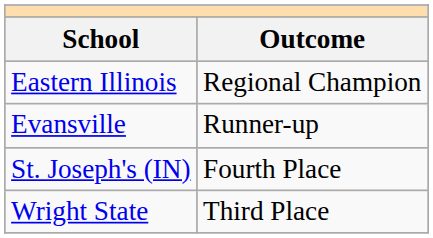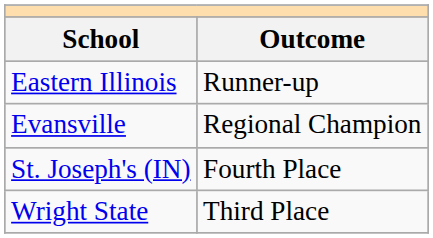Eastern Illinois | Outcome: Regional Champion -> Runner-up
Evansville | Outcome: Runner-up -> Regional Champion
